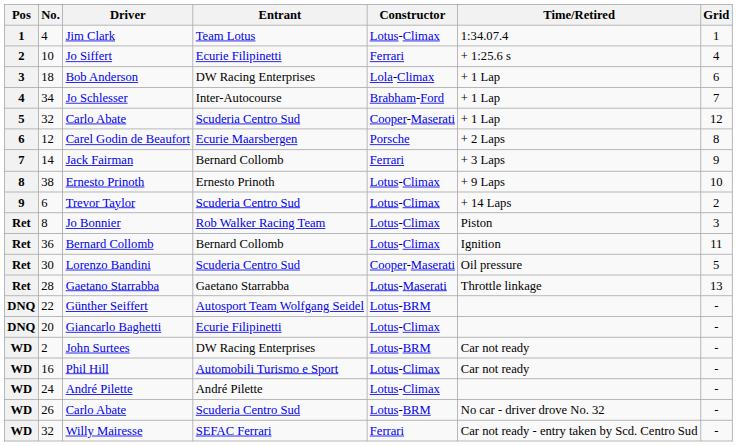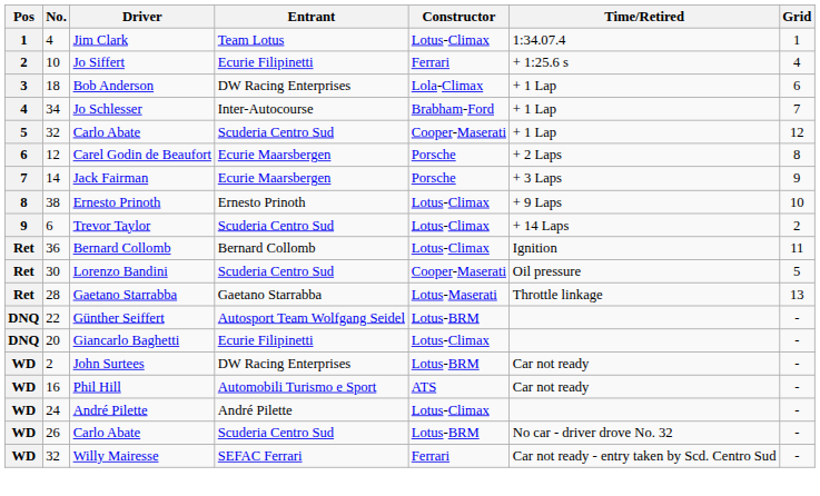Jack Fairman | Entrant: Bernard Collomb -> Ecurie Maarsbergen
Jack Fairman | Constructor: Ferrari -> Porsche
- row: Ret | 8 | Jo Bonnier | Rob Walker Racing Team | Lotus-Climax | Piston | 3
Phil Hill | Constructor: Lotus-Climax -> ATS
